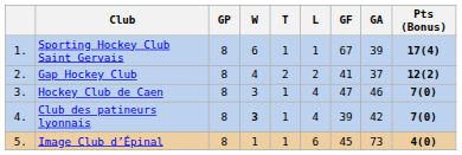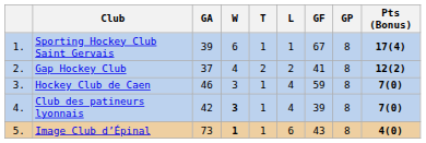columns swapped: GP <-> GA
Hockey Club de Caen | GF: 47 -> 59
Image Club d’Épinal | W: normal -> bold
Image Club d’Épinal | GF: 45 -> 43
